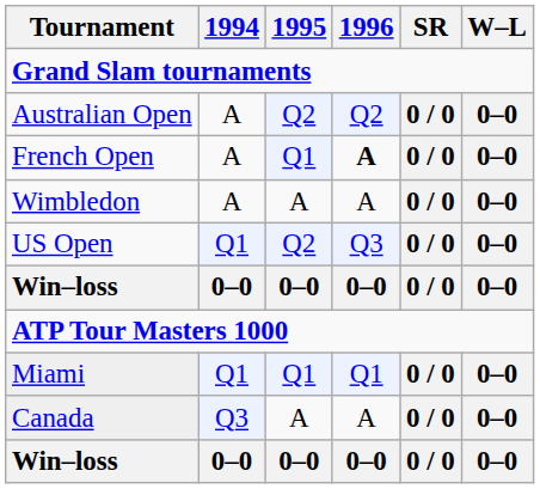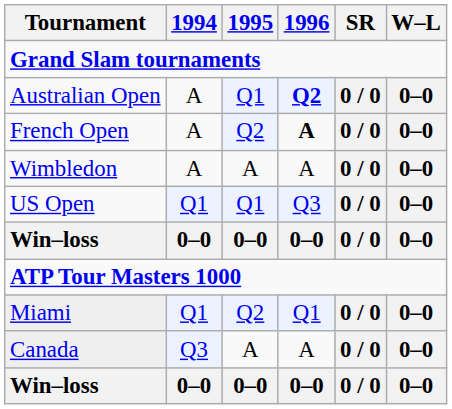Australian Open | 1995: Q2 -> Q1
Australian Open | 1996: normal -> bold
French Open | 1995: Q1 -> Q2
US Open | 1995: Q2 -> Q1
Miami | 1995: Q1 -> Q2
